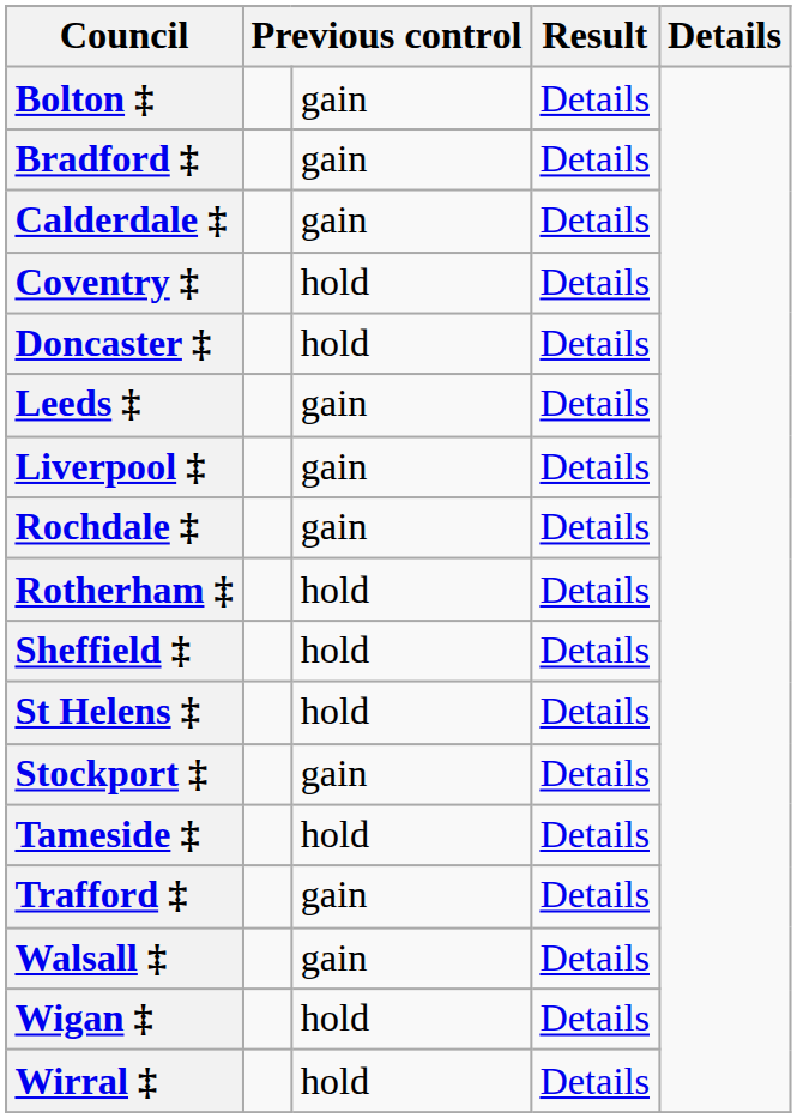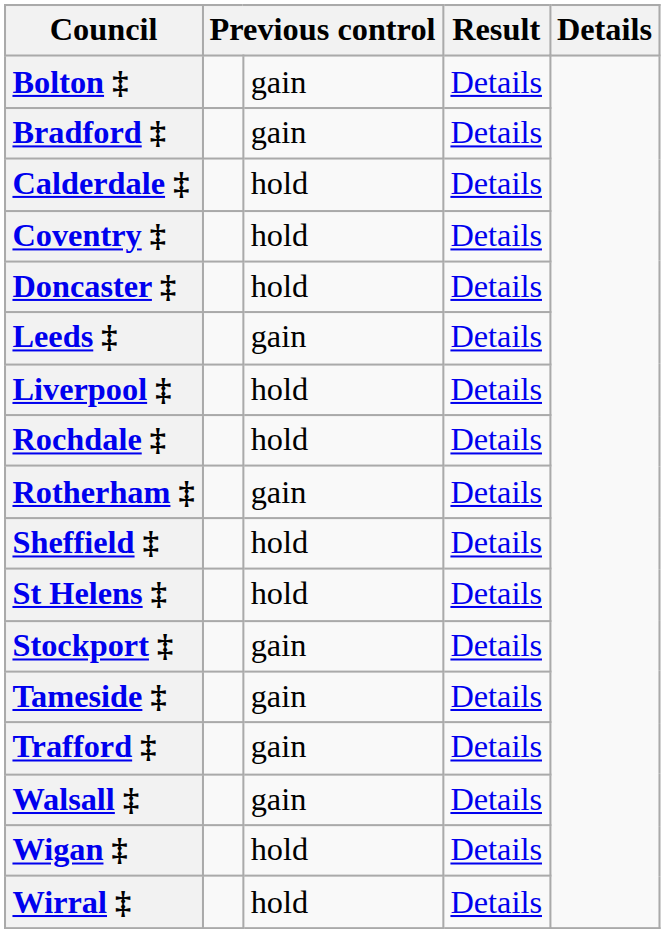Calderdale ‡ | column 3: gain -> hold
Liverpool ‡ | column 3: gain -> hold
Rochdale ‡ | column 3: gain -> hold
Rotherham ‡ | column 3: hold -> gain
Tameside ‡ | column 3: hold -> gain
